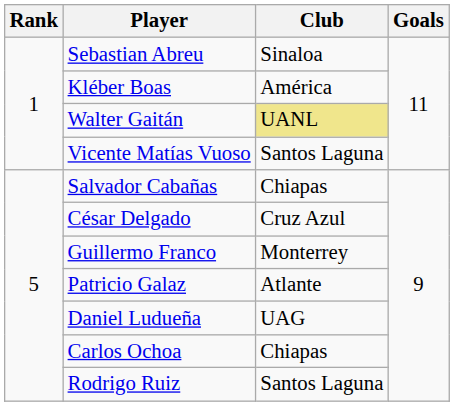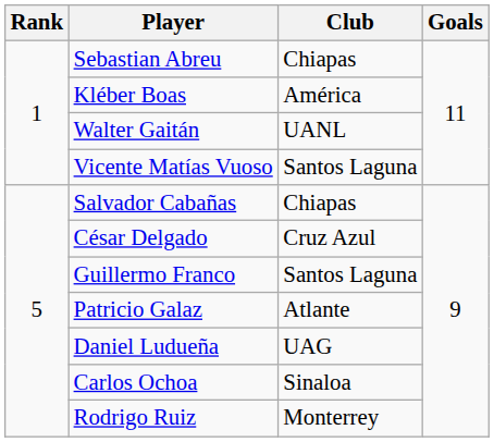Sebastian Abreu | Club: Sinaloa -> Chiapas
Walter Gaitán | Club: khaki background -> no background
Guillermo Franco | Club: Monterrey -> Santos Laguna
Carlos Ochoa | Club: Chiapas -> Sinaloa
Rodrigo Ruiz | Club: Santos Laguna -> Monterrey
